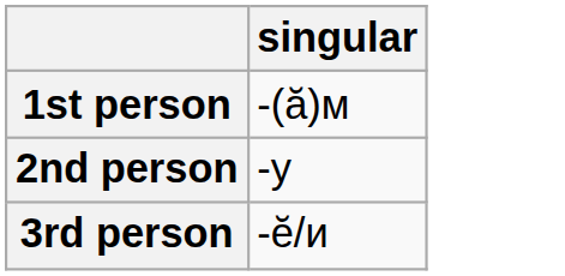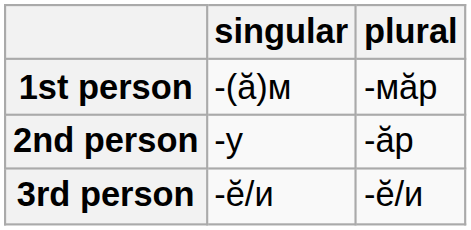+ column: plural | -мӑр | -ӑр | -ӗ/и
